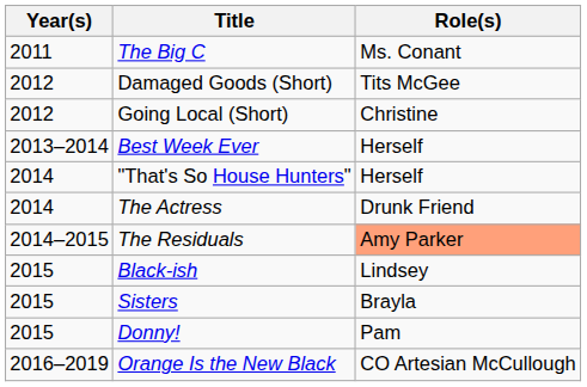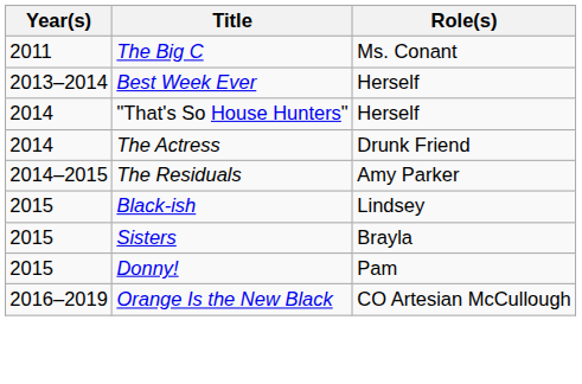- row: 2012 | Damaged Goods (Short) | Tits McGee
- row: 2012 | Going Local (Short) | Christine
The Residuals | Role(s): lightsalmon background -> no background
